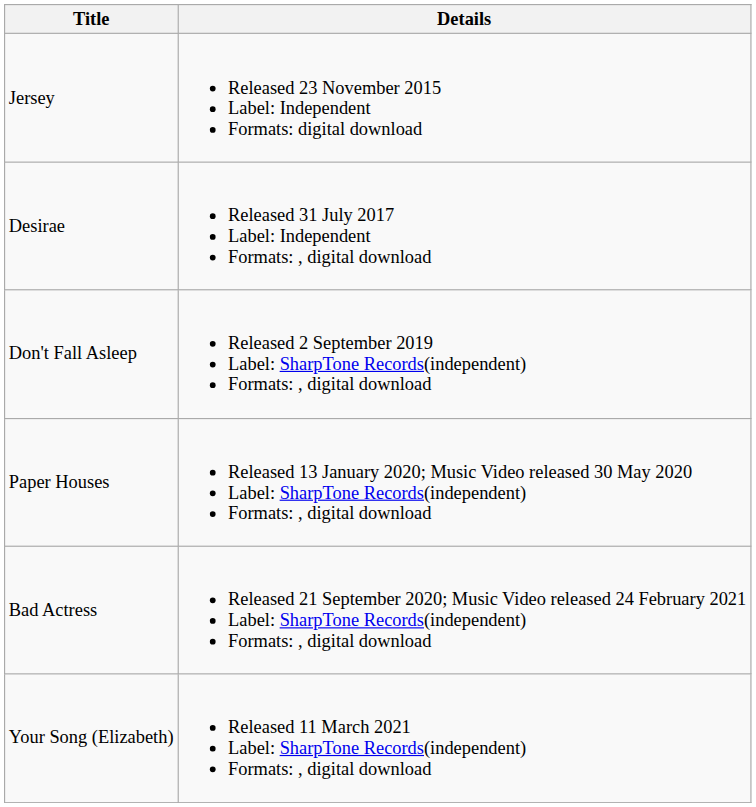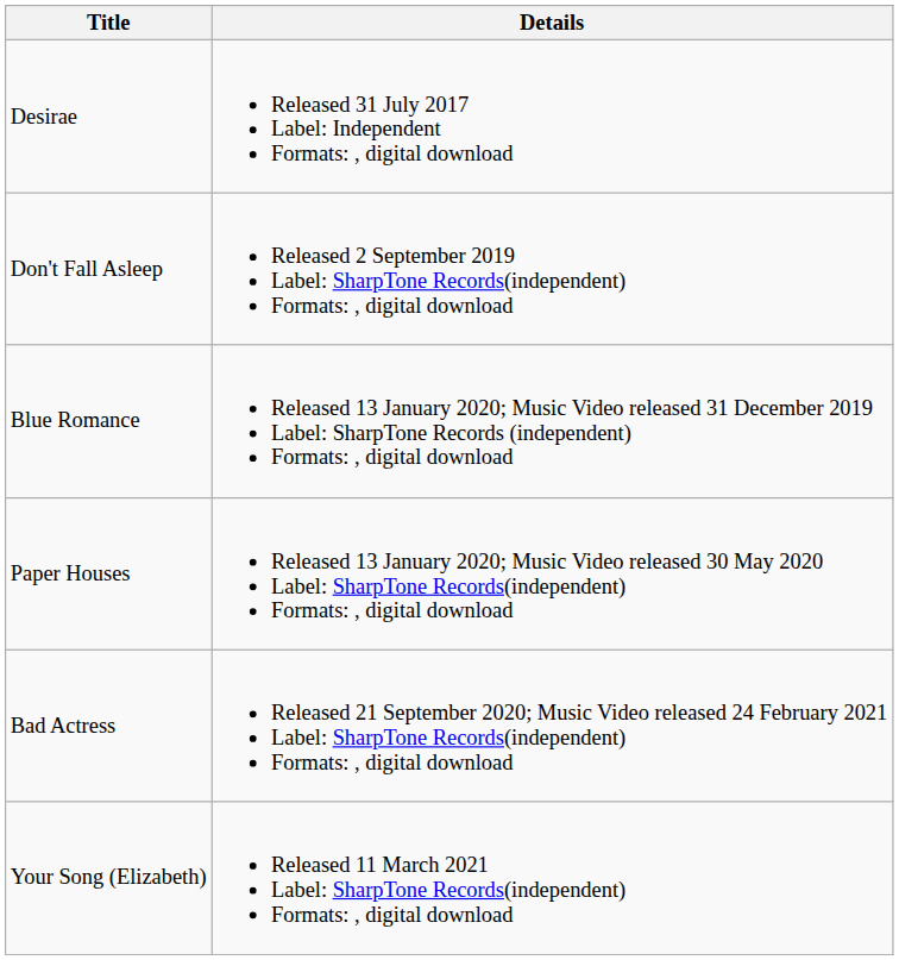- row: Jersey | Released 23 November 2015 Label: Independent Formats: digital download
+ row: Blue Romance | Released 13 January 2020; Music Video released 31 December 2019 Label: SharpTone Records (independent) Formats: , digital download
